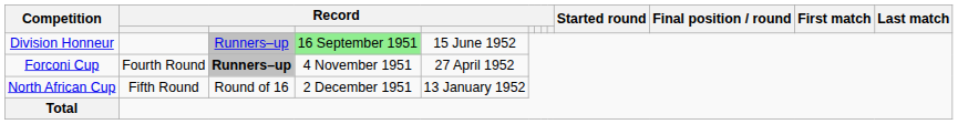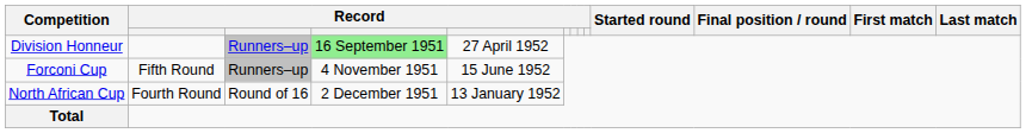Division Honneur | column 5: 15 June 1952 -> 27 April 1952
Forconi Cup | column 2: Fourth Round -> Fifth Round
Forconi Cup | column 3: bold -> normal
Forconi Cup | column 5: 27 April 1952 -> 15 June 1952
North African Cup | column 2: Fifth Round -> Fourth Round
